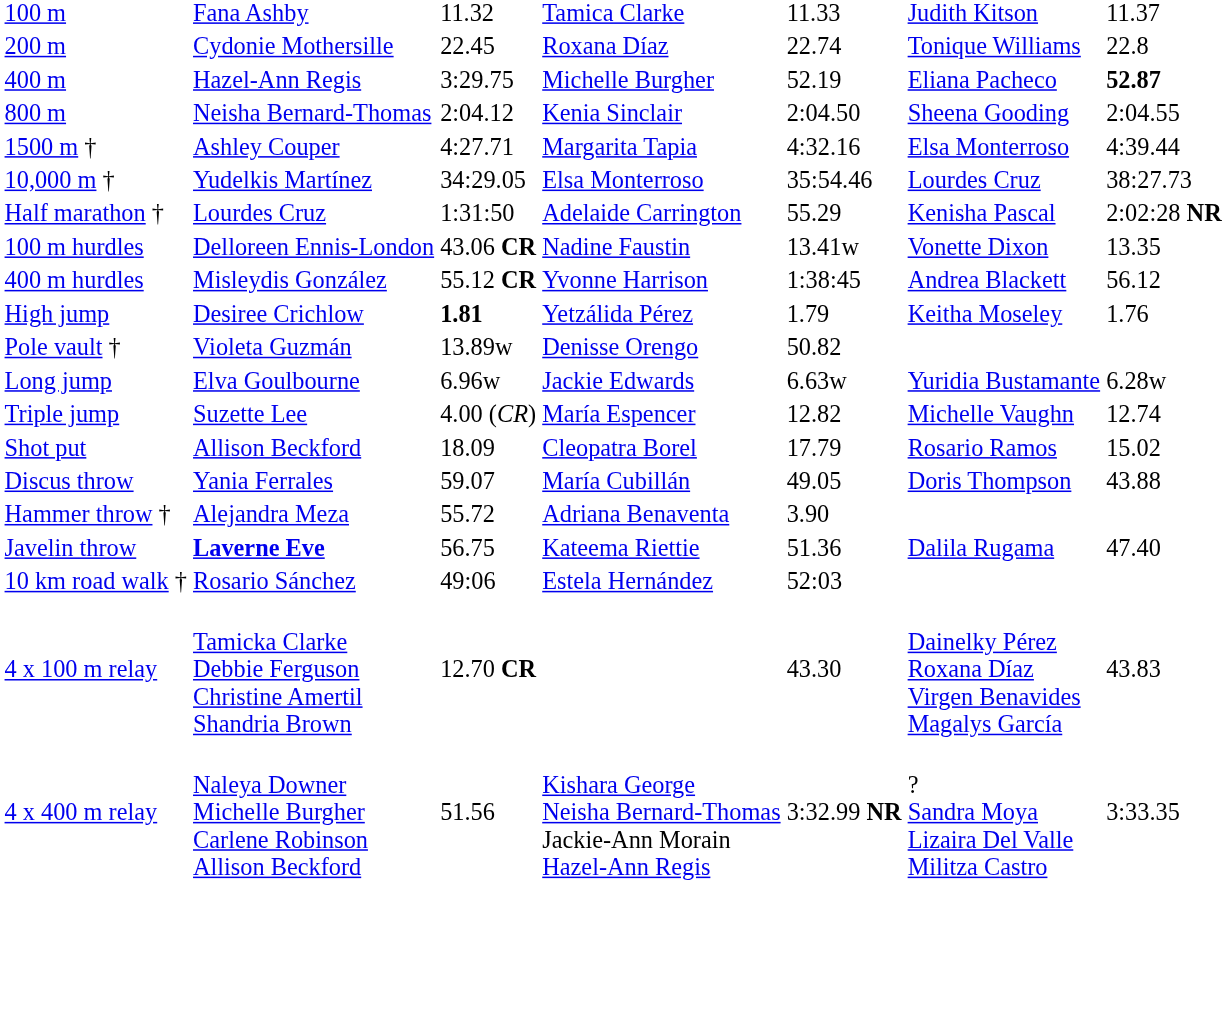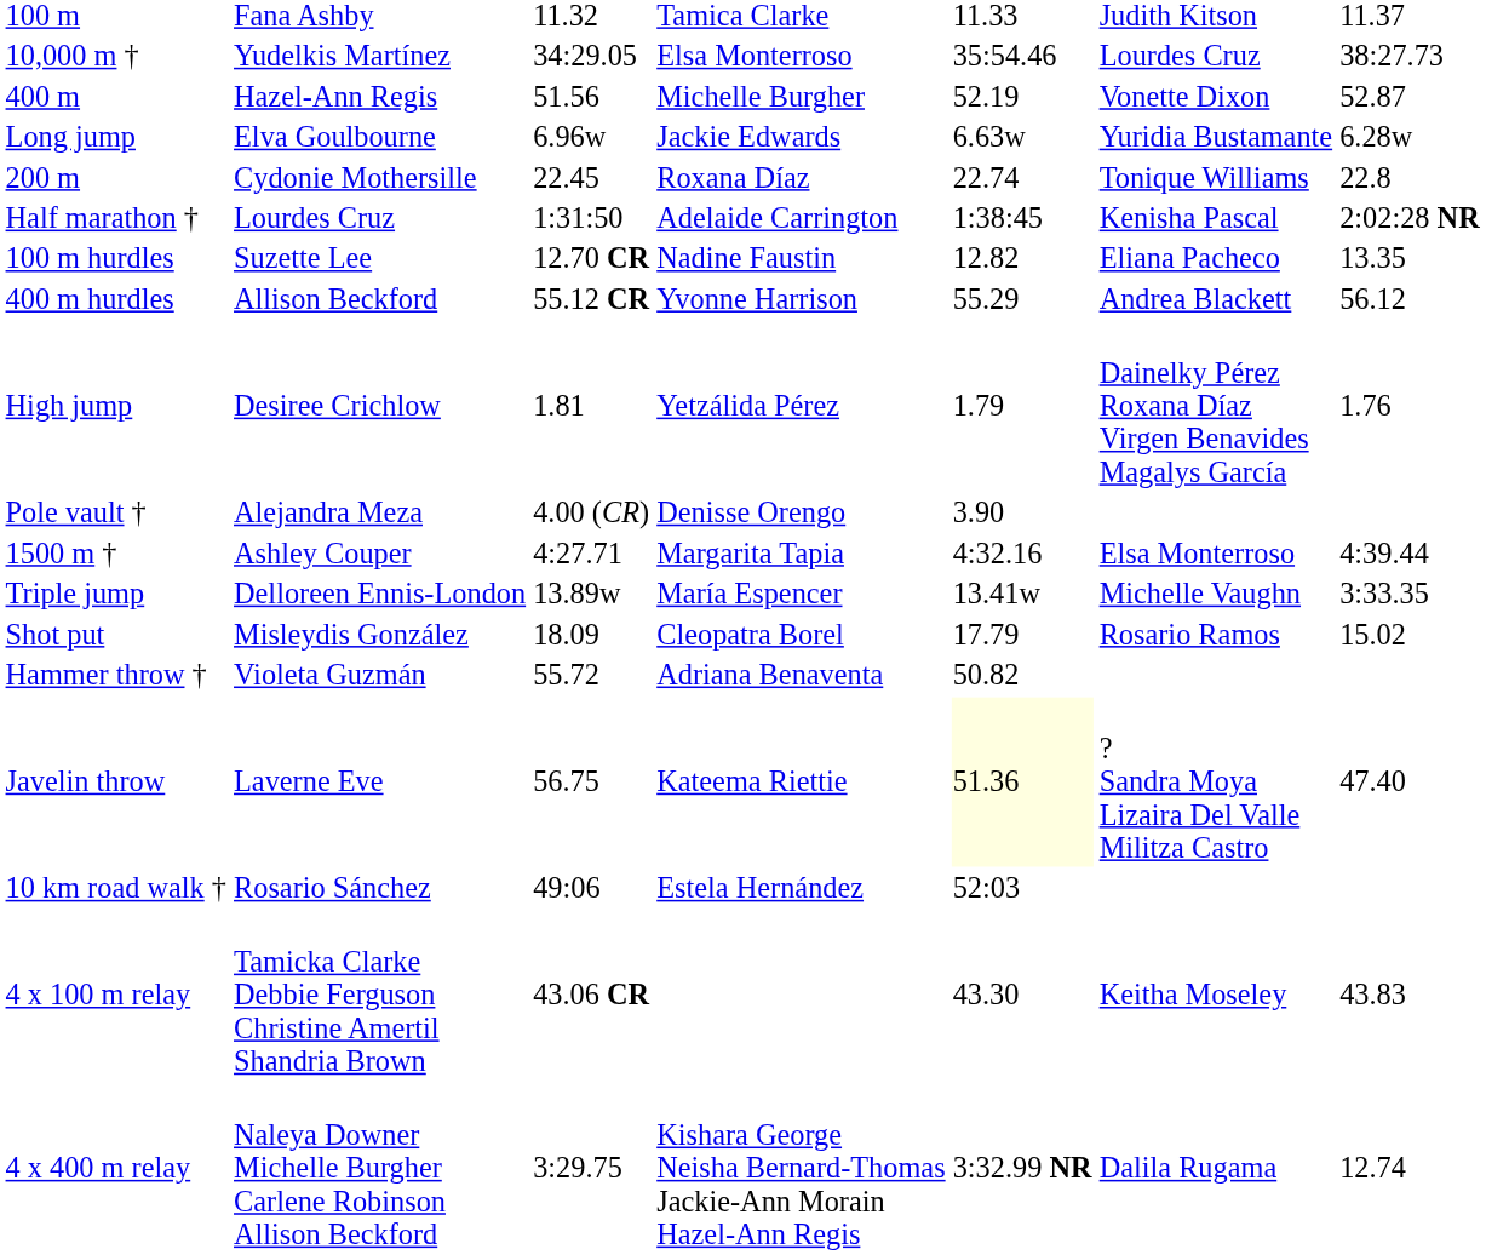rows swapped: 200 m <-> 10,000 m †
400 m | column 3: 3:29.75 -> 51.56
400 m | column 6: Eliana Pacheco -> Vonette Dixon
400 m | column 7: bold -> normal
- row: 800 m | Neisha Bernard-Thomas | 2:04.12 | Kenia Sinclair | 2:04.50 | Sheena Gooding | 2:04.55
rows swapped: 1500 m † <-> Long jump
Half marathon † | column 5: 55.29 -> 1:38:45
100 m hurdles | column 2: Delloreen Ennis-London -> Suzette Lee
100 m hurdles | column 3: 43.06 CR -> 12.70 CR
100 m hurdles | column 5: 13.41w -> 12.82
100 m hurdles | column 6: Vonette Dixon -> Eliana Pacheco
400 m hurdles | column 2: Misleydis González -> Allison Beckford
400 m hurdles | column 5: 1:38:45 -> 55.29
High jump | column 3: bold -> normal
High jump | column 6: Keitha Moseley -> Dainelky Pérez Roxana Díaz Virgen Benavides Magalys García
Pole vault † | column 2: Violeta Guzmán -> Alejandra Meza
Pole vault † | column 3: 13.89w -> 4.00 (CR)
Pole vault † | column 5: 50.82 -> 3.90
Triple jump | column 2: Suzette Lee -> Delloreen Ennis-London
Triple jump | column 3: 4.00 (CR) -> 13.89w
Triple jump | column 5: 12.82 -> 13.41w
Triple jump | column 7: 12.74 -> 3:33.35
Shot put | column 2: Allison Beckford -> Misleydis González
- row: Discus throw | Yania Ferrales | 59.07 | María Cubillán | 49.05 | Doris Thompson | 43.88
Hammer throw † | column 2: Alejandra Meza -> Violeta Guzmán
Hammer throw † | column 5: 3.90 -> 50.82
Javelin throw | column 2: bold -> normal
Javelin throw | column 5: no background -> lightyellow background
Javelin throw | column 6: Dalila Rugama -> ? Sandra Moya Lizaira Del Valle Militza Castro
4 x 100 m relay | column 3: 12.70 CR -> 43.06 CR
4 x 100 m relay | column 6: Dainelky Pérez Roxana Díaz Virgen Benavides Magalys García -> Keitha Moseley
4 x 400 m relay | column 3: 51.56 -> 3:29.75
4 x 400 m relay | column 6: ? Sandra Moya Lizaira Del Valle Militza Castro -> Dalila Rugama
4 x 400 m relay | column 7: 3:33.35 -> 12.74
